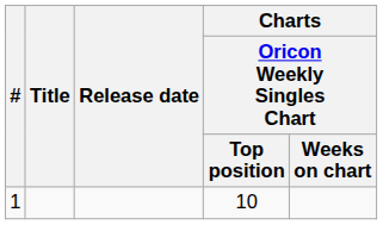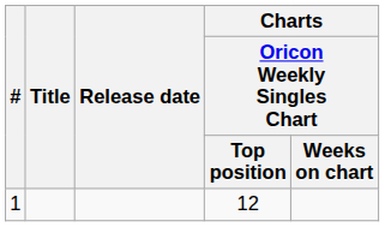1 | Charts / Oricon Weekly Singles Chart / Top position: 10 -> 12
